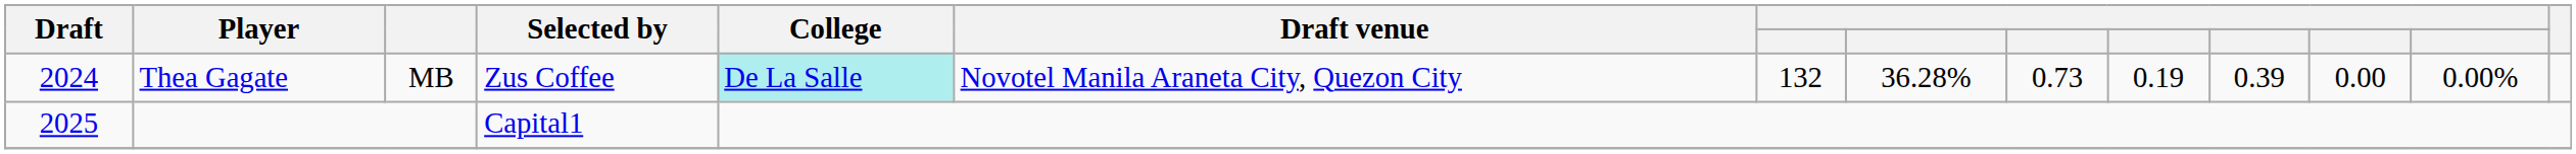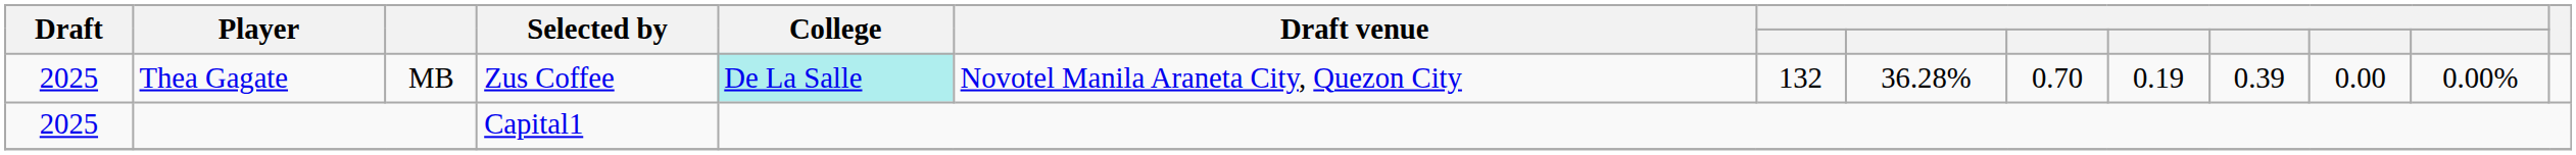Thea Gagate | Draft: 2024 -> 2025
Thea Gagate | column 9: 0.73 -> 0.70
